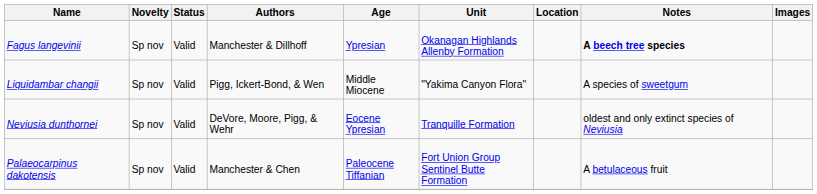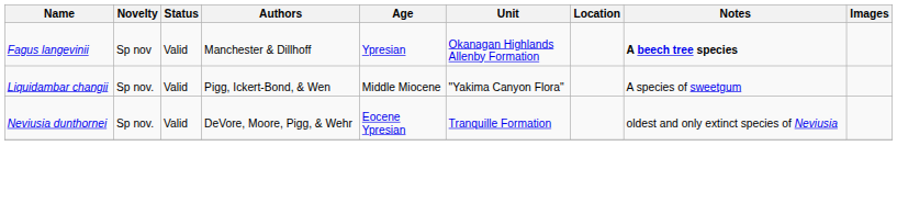Liquidambar changii | Novelty: Sp nov -> Sp nov.
Neviusia dunthornei | Novelty: Sp nov -> Sp nov.
- row: Palaeocarpinus dakotensis | Sp nov | Valid | Manchester & Chen | Paleocene Tiffanian | Fort Union Group Sentinel Butte Formation | A betulaceous fruit
